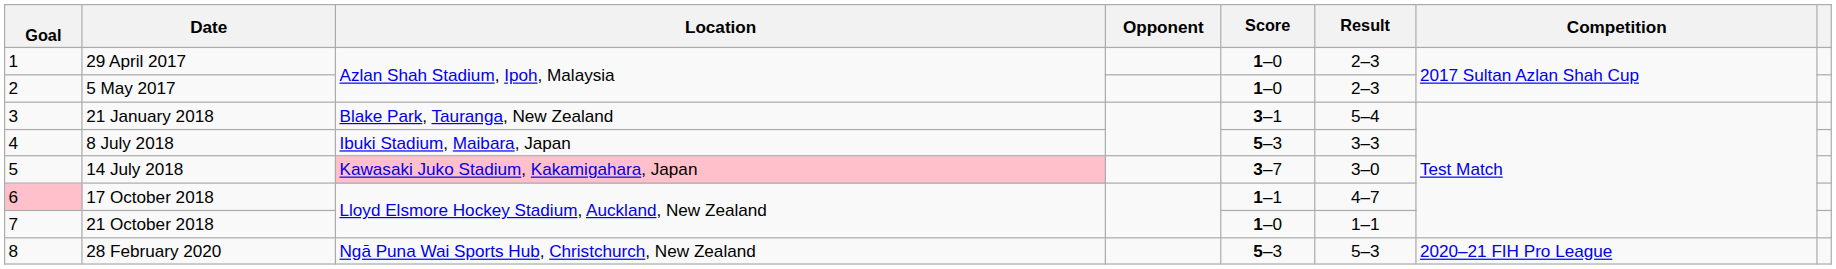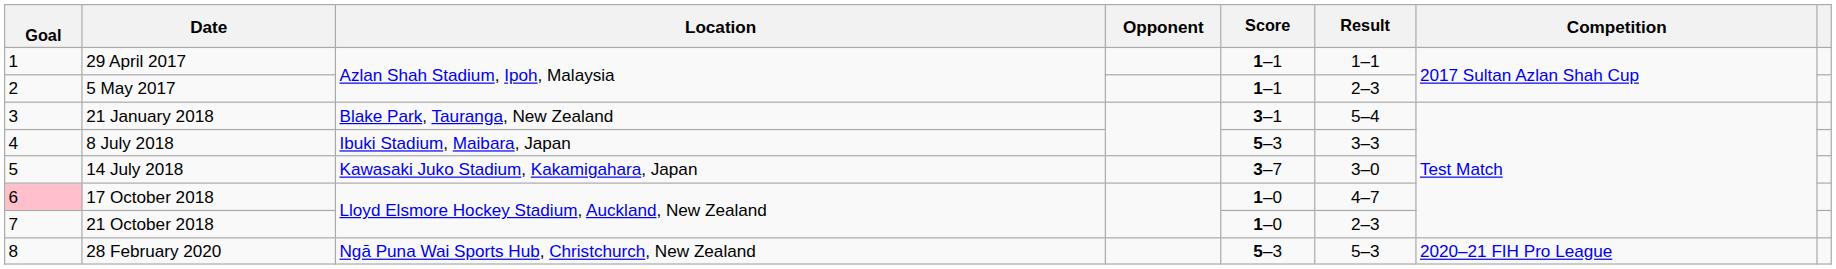29 April 2017 | Score: 1–0 -> 1–1
29 April 2017 | Result: 2–3 -> 1–1
5 May 2017 | Score: 1–0 -> 1–1
14 July 2018 | Location: pink background -> no background
17 October 2018 | Score: 1–1 -> 1–0
21 October 2018 | Result: 1–1 -> 2–3
